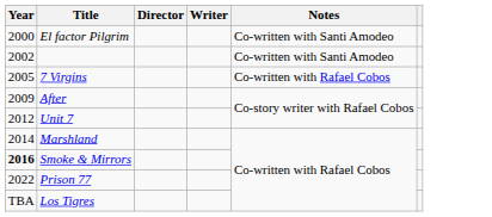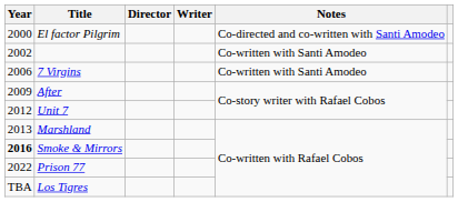El factor Pilgrim | Notes: Co-written with Santi Amodeo -> Co-directed and co-written with Santi Amodeo
7 Virgins | Year: 2005 -> 2006
7 Virgins | Notes: Co-written with Rafael Cobos -> Co-written with Santi Amodeo
Marshland | Year: 2014 -> 2013
